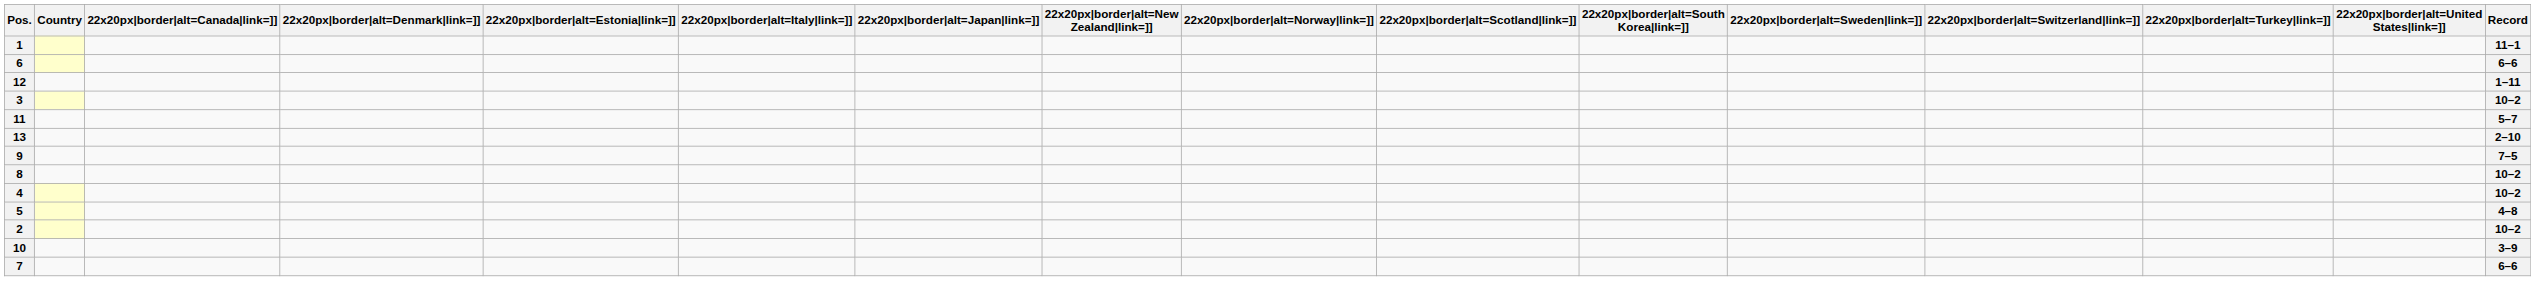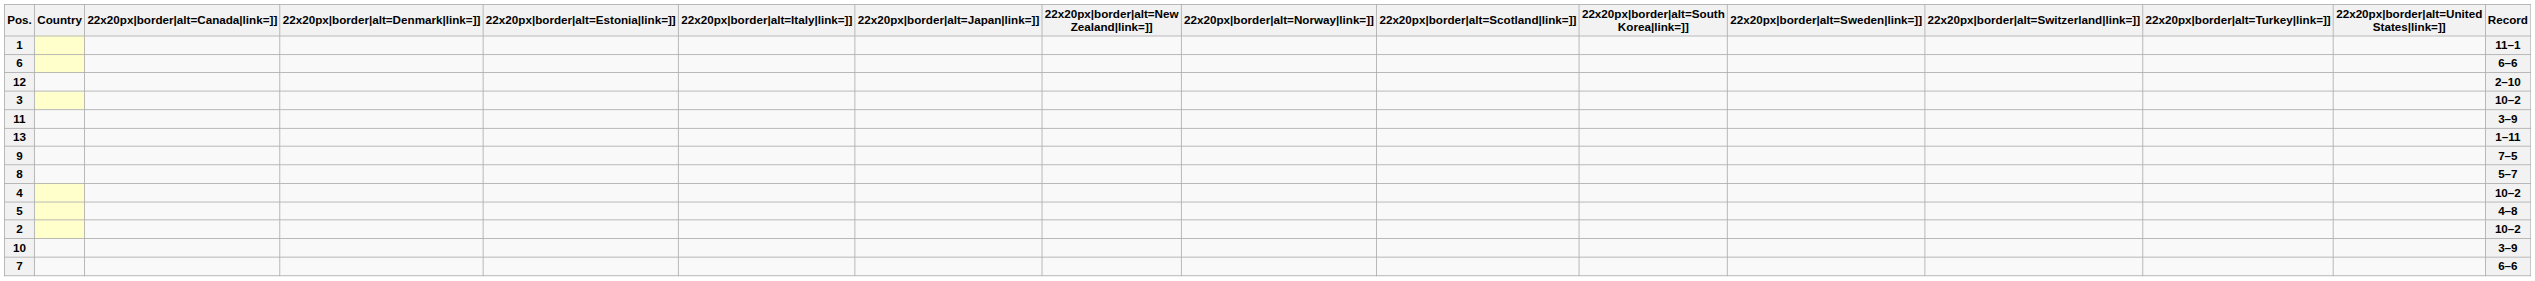12 | Record: 1–11 -> 2–10
11 | Record: 5–7 -> 3–9
13 | Record: 2–10 -> 1–11
8 | Record: 10–2 -> 5–7
